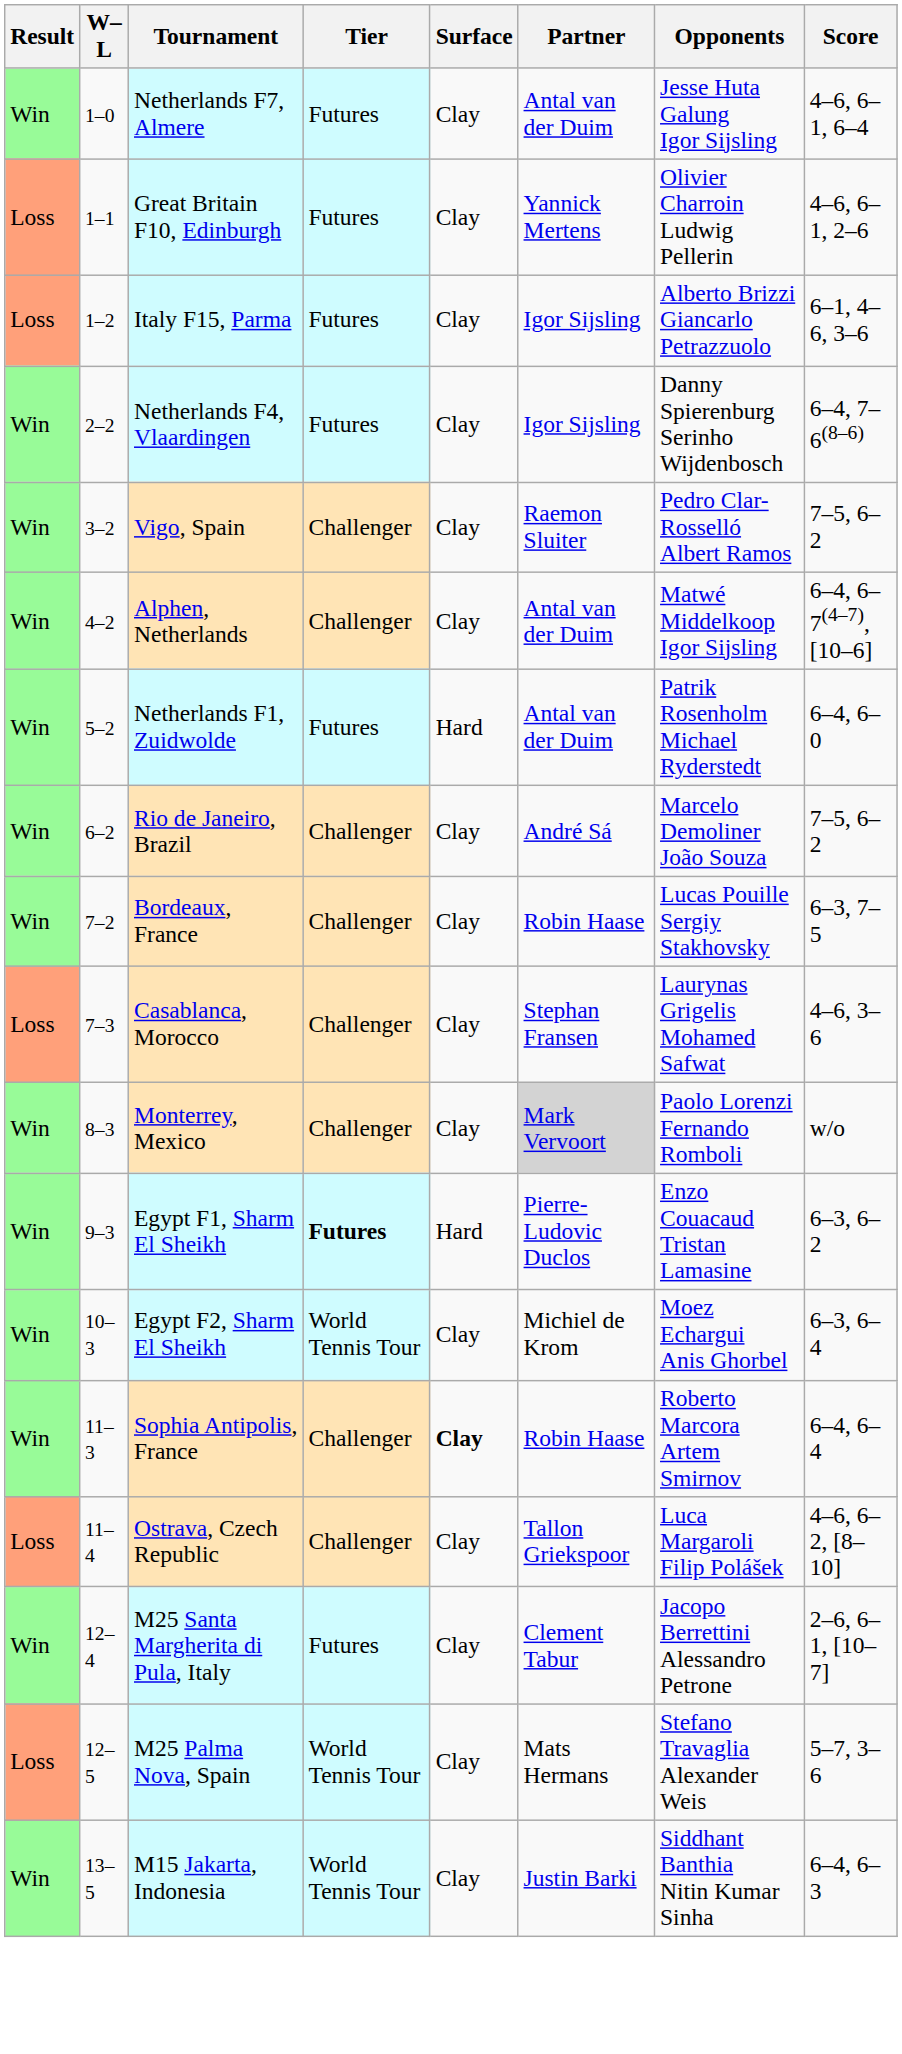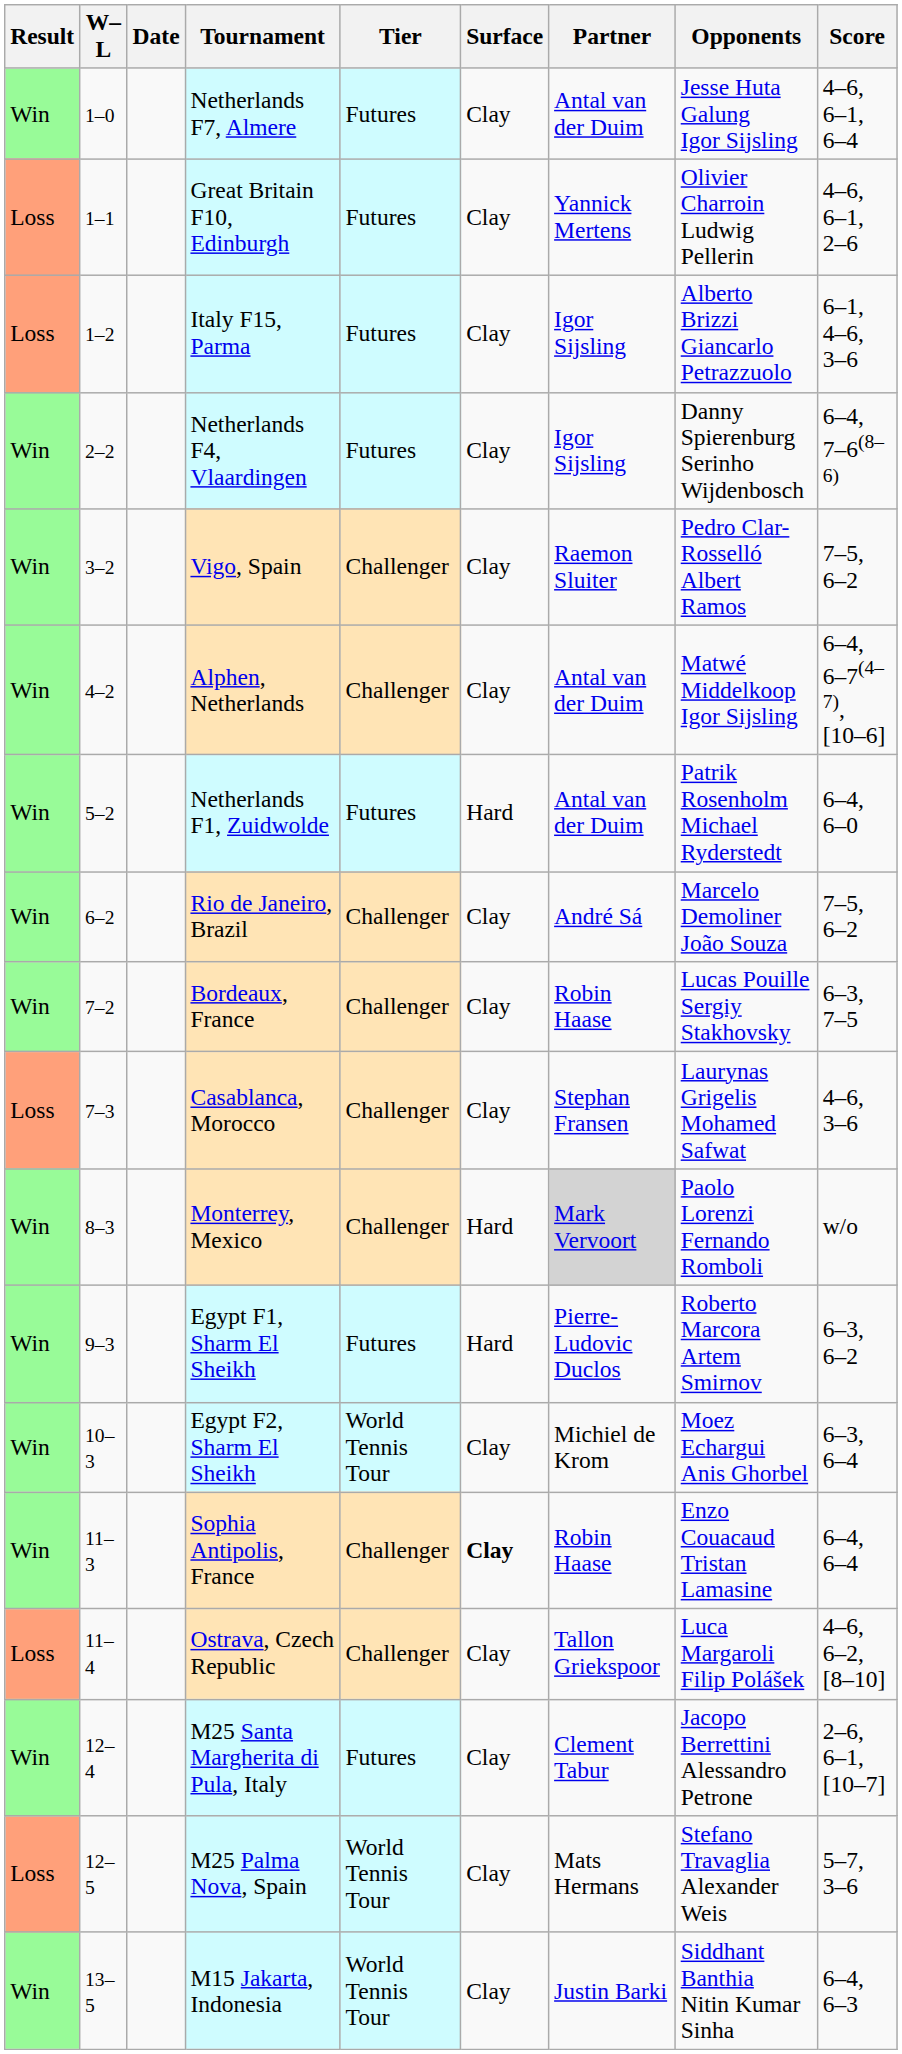+ column: Date
Monterrey, Mexico | Surface: Clay -> Hard
Egypt F1, Sharm El Sheikh | Tier: bold -> normal
Egypt F1, Sharm El Sheikh | Opponents: Enzo Couacaud Tristan Lamasine -> Roberto Marcora Artem Smirnov
Sophia Antipolis, France | Opponents: Roberto Marcora Artem Smirnov -> Enzo Couacaud Tristan Lamasine
